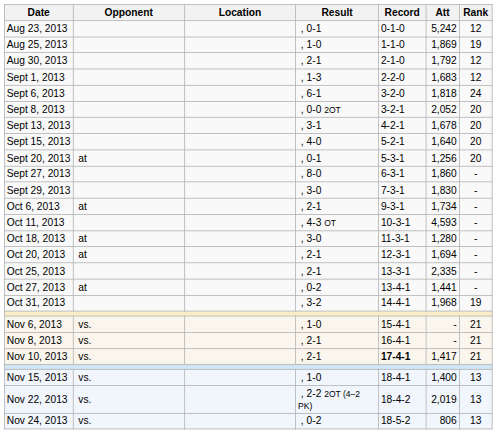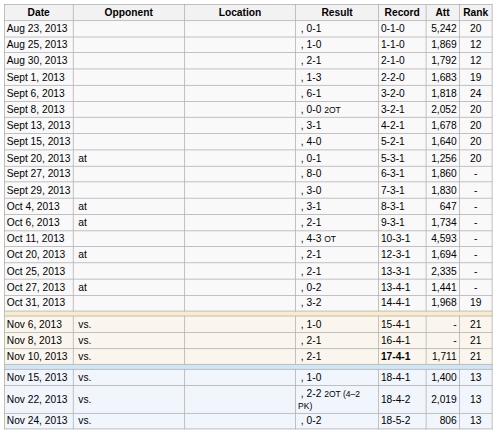Aug 23, 2013 | Rank: 12 -> 20
Aug 25, 2013 | Rank: 19 -> 12
Sept 1, 2013 | Rank: 12 -> 19
+ row: Oct 4, 2013 | at | , 3-1 | 8-3-1 | 647 | -
- row: Oct 18, 2013 | at | , 3-0 | 11-3-1 | 1,280 | -
Nov 10, 2013 | Att: 1,417 -> 1,711
